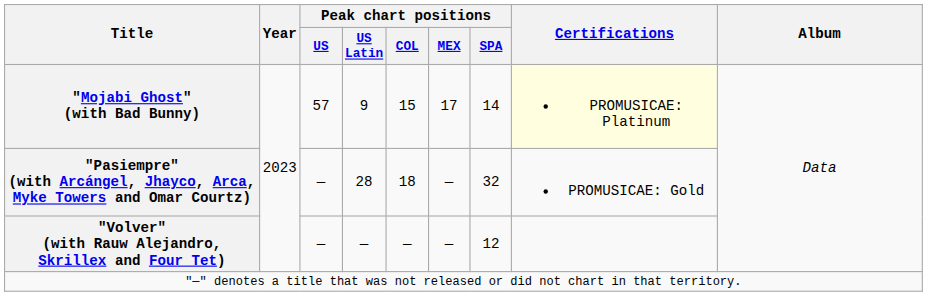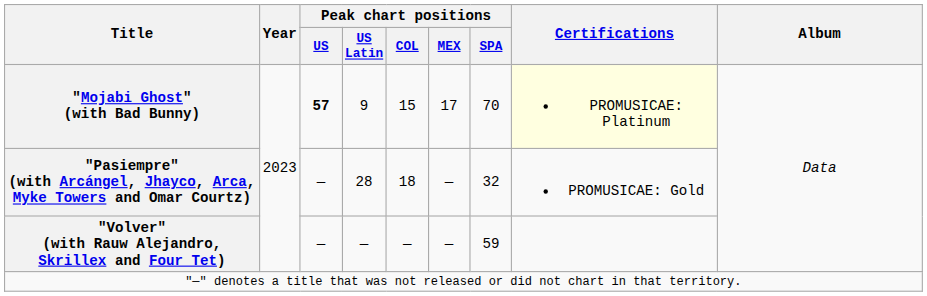"Mojabi Ghost" (with Bad Bunny) | Peak chart positions / US: normal -> bold
"Mojabi Ghost" (with Bad Bunny) | Peak chart positions / SPA: 14 -> 70
"Volver" (with Rauw Alejandro, Skrillex and Four Tet) | Peak chart positions / SPA: 12 -> 59
